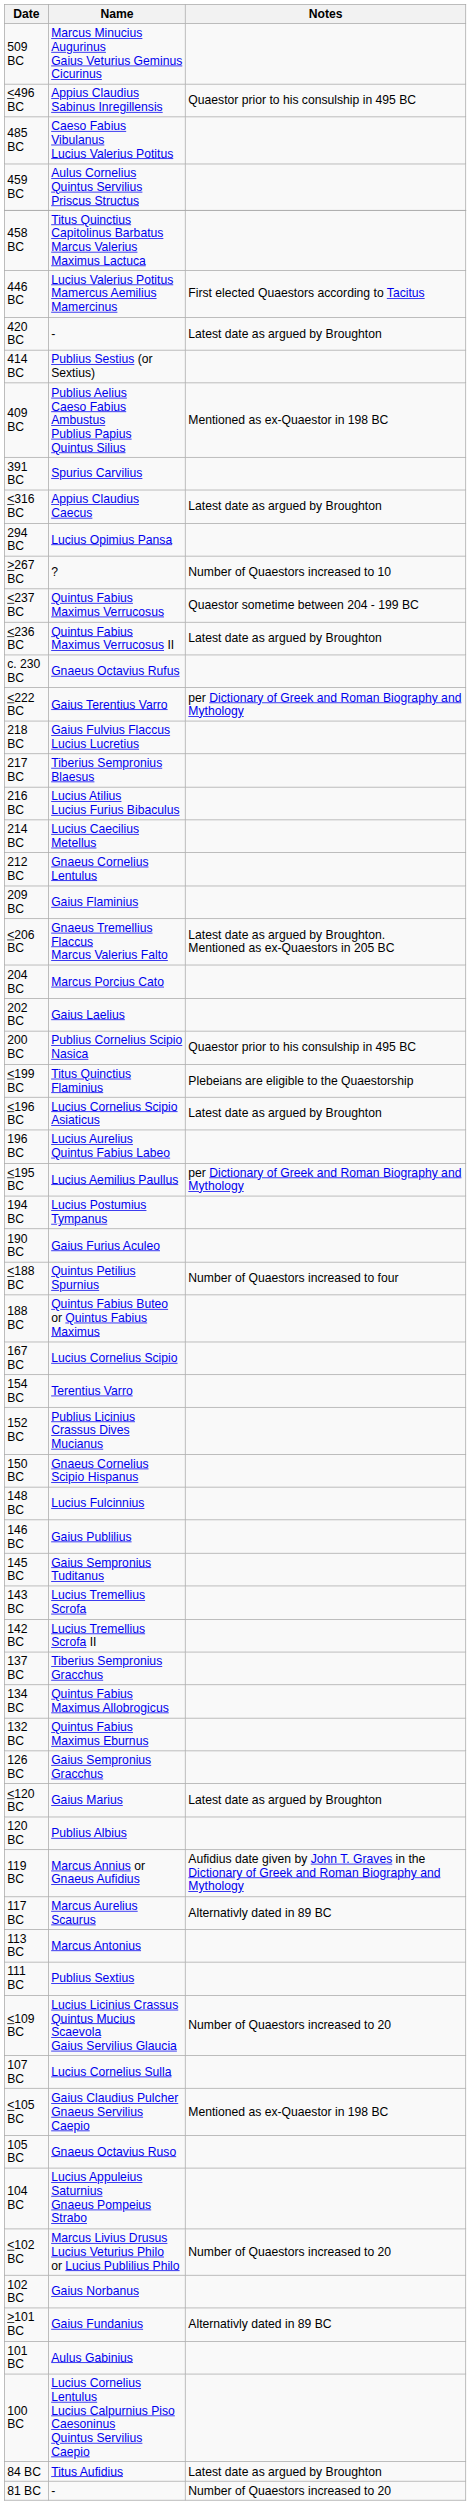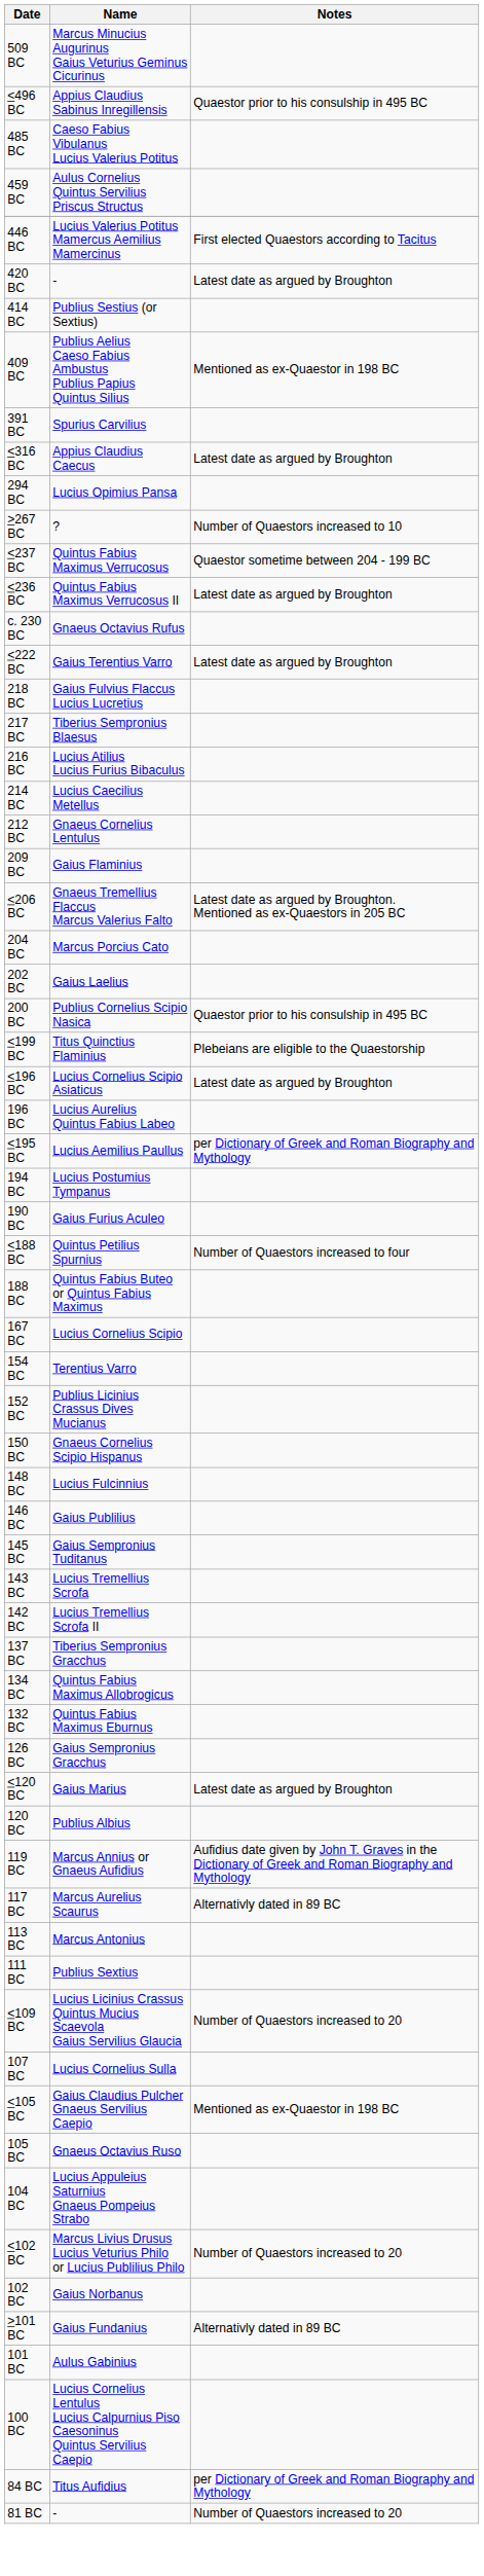- row: 458 BC | Titus Quinctius Capitolinus Barbatus Marcus Valerius Maximus Lactuca
<222 BC | Notes: per Dictionary of Greek and Roman Biography and Mythology -> Latest date as argued by Broughton
84 BC | Notes: Latest date as argued by Broughton -> per Dictionary of Greek and Roman Biography and Mythology
